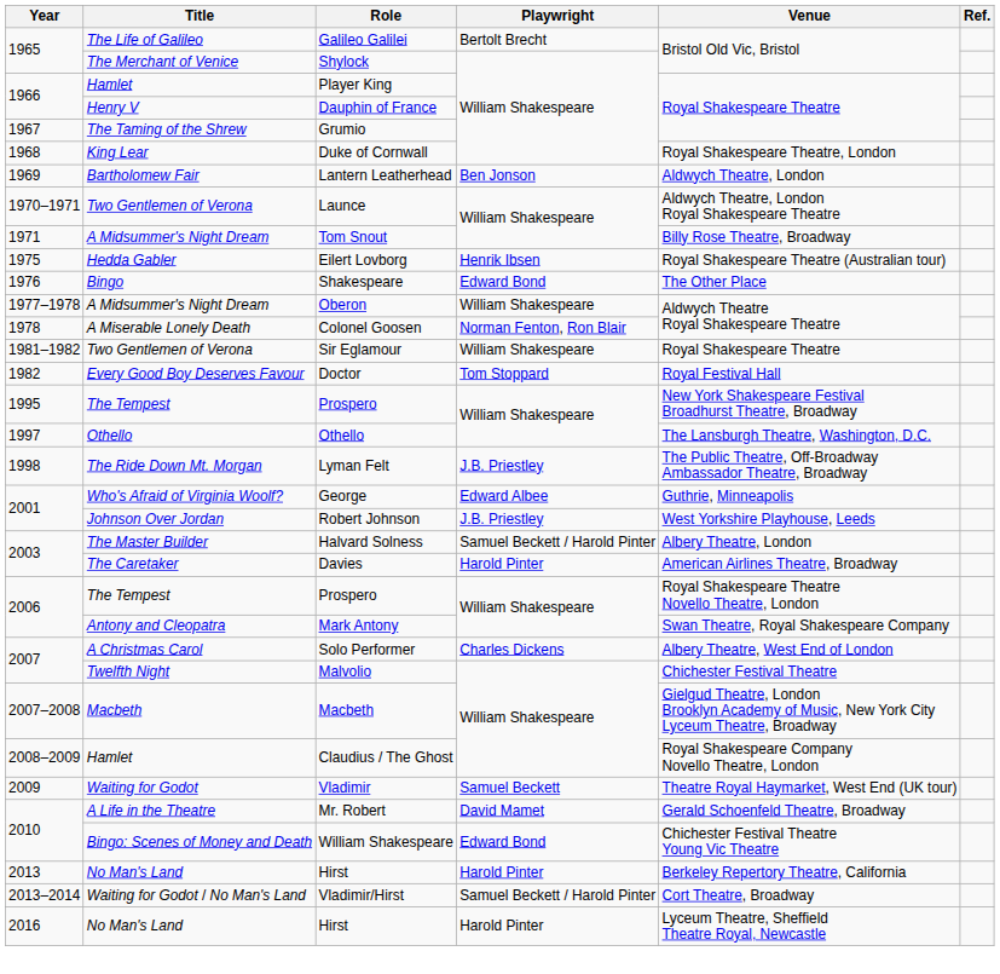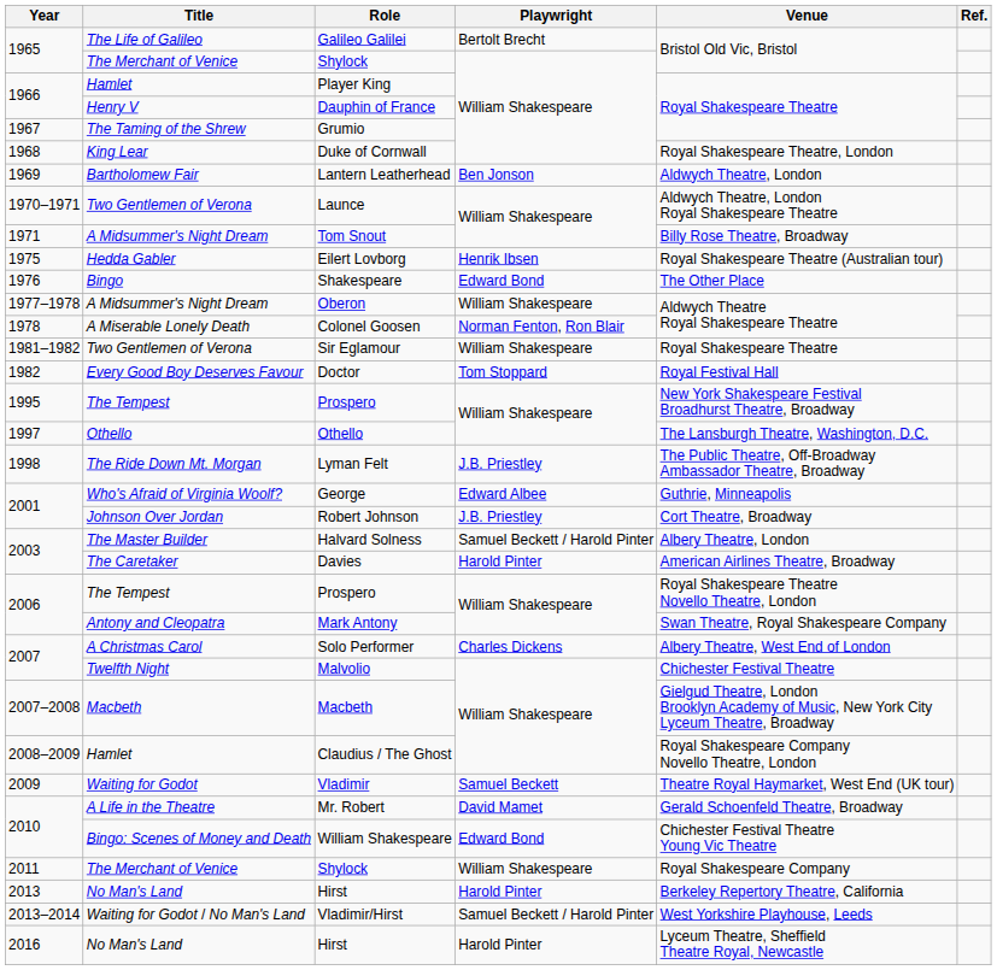Robert Johnson | Venue: West Yorkshire Playhouse, Leeds -> Cort Theatre, Broadway
+ row: 2011 | The Merchant of Venice | Shylock | William Shakespeare | Royal Shakespeare Company
Vladimir/Hirst | Venue: Cort Theatre, Broadway -> West Yorkshire Playhouse, Leeds
